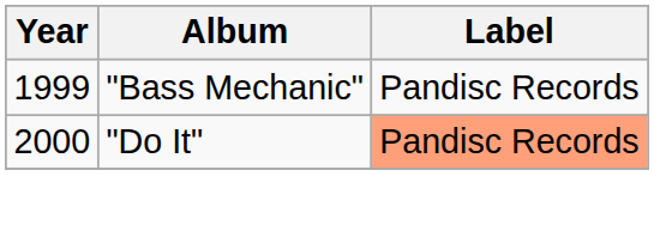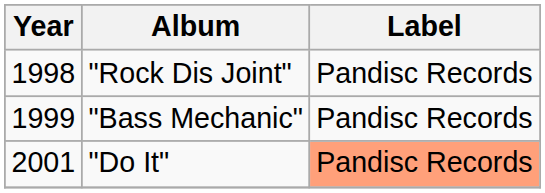+ row: 1998 | "Rock Dis Joint" | Pandisc Records
"Do It" | Year: 2000 -> 2001
